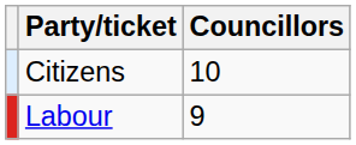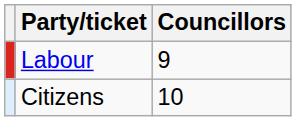rows swapped: Citizens <-> Labour
